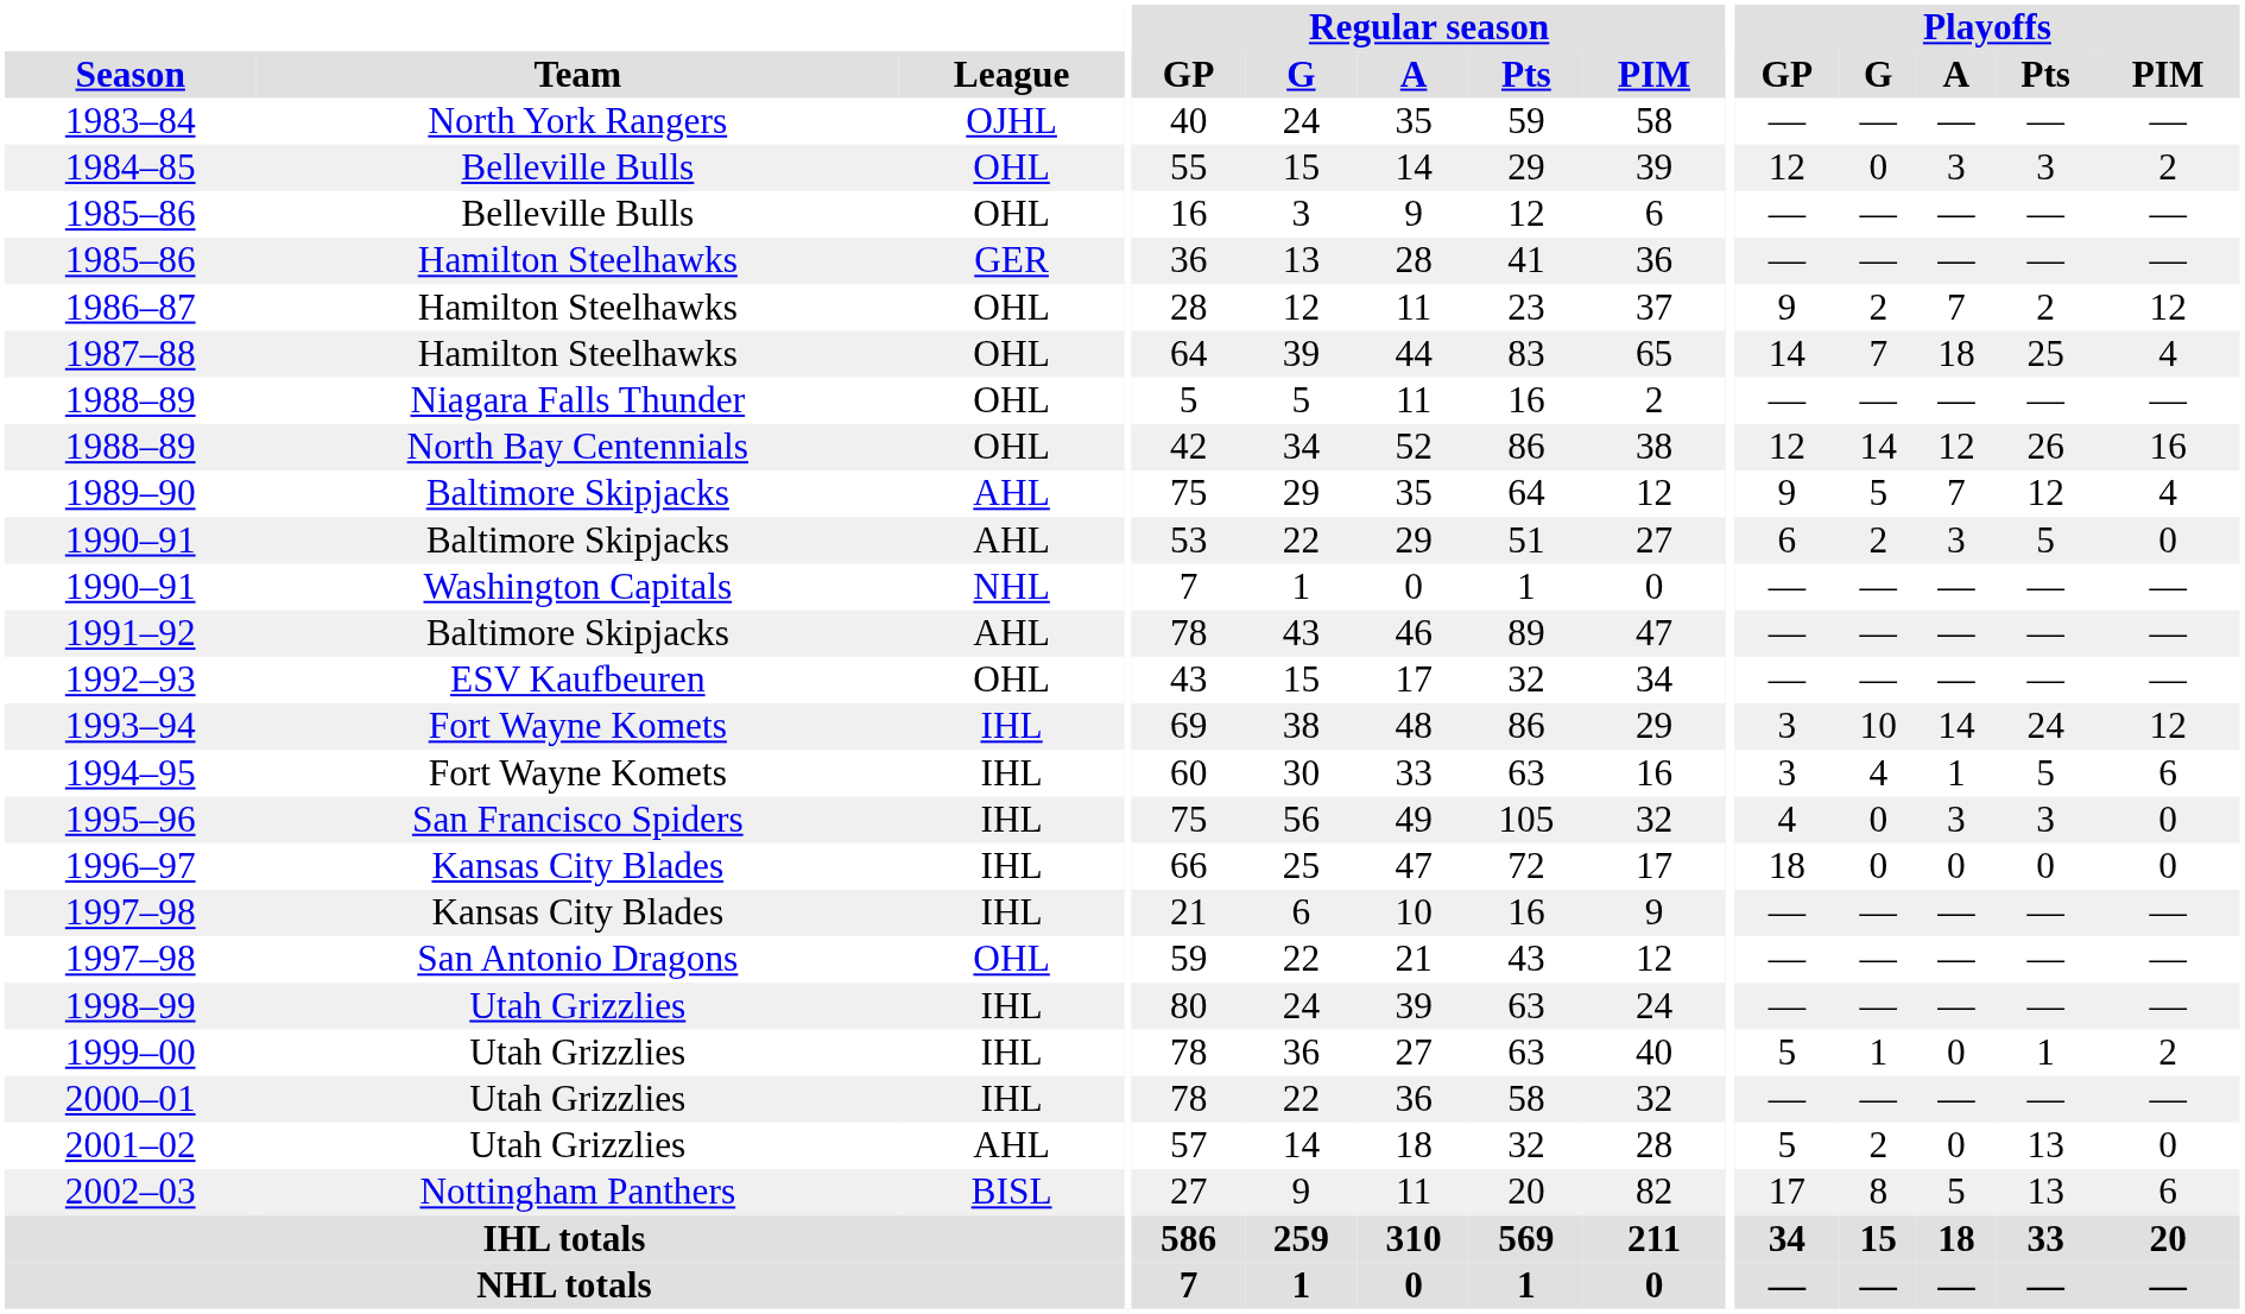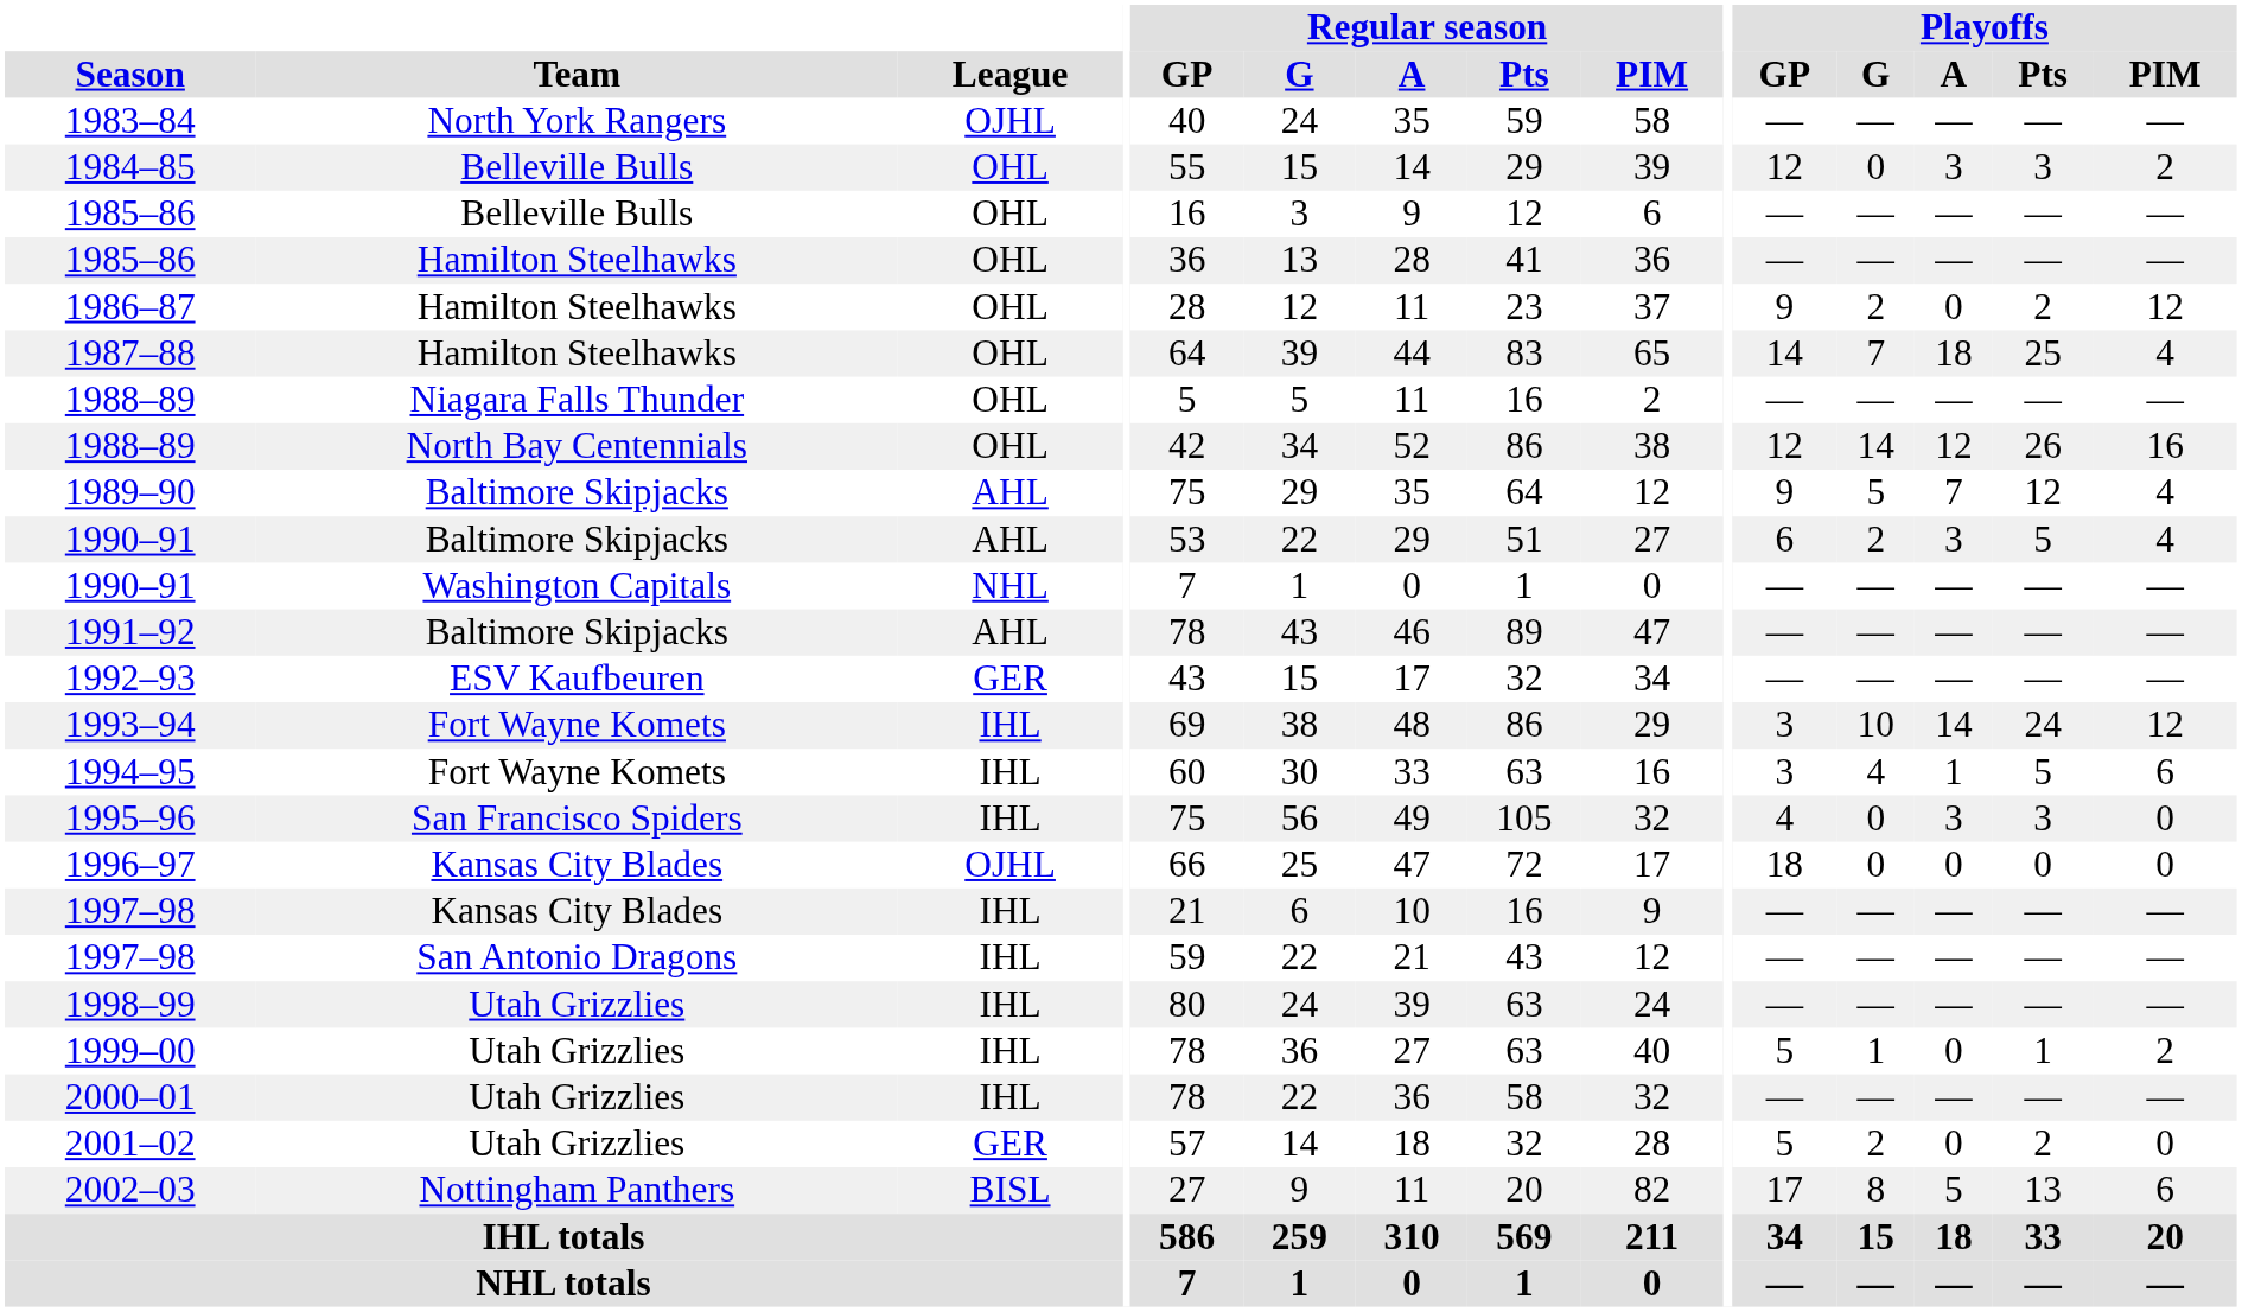1985–86 / Hamilton Steelhawks | League: GER -> OHL
1986–87 | Playoffs / A: 7 -> 0
1990–91 / Baltimore Skipjacks | Playoffs / PIM: 0 -> 4
1992–93 | League: OHL -> GER
1996–97 | League: IHL -> OJHL
1997–98 / San Antonio Dragons | League: OHL -> IHL
2001–02 | League: AHL -> GER
2001–02 | Playoffs / Pts: 13 -> 2
